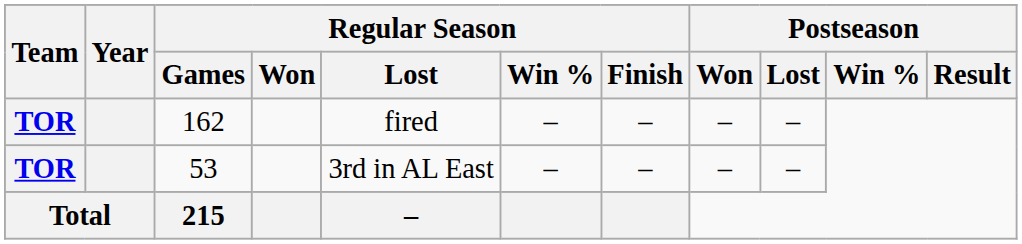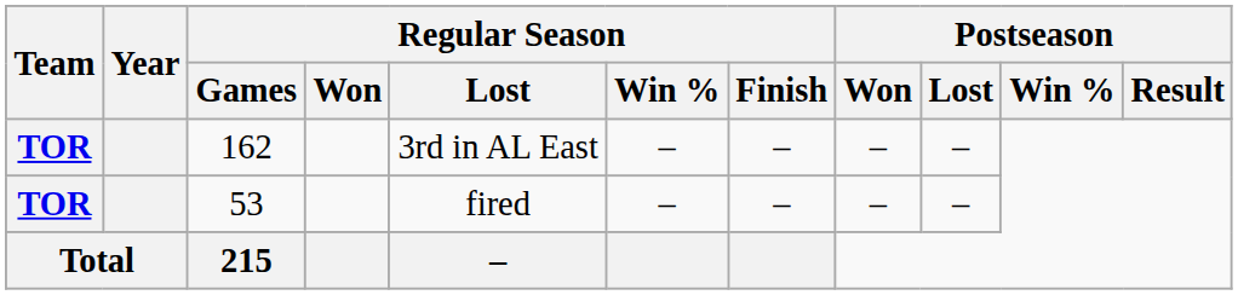162 | Regular Season / Lost: fired -> 3rd in AL East
53 | Regular Season / Lost: 3rd in AL East -> fired
